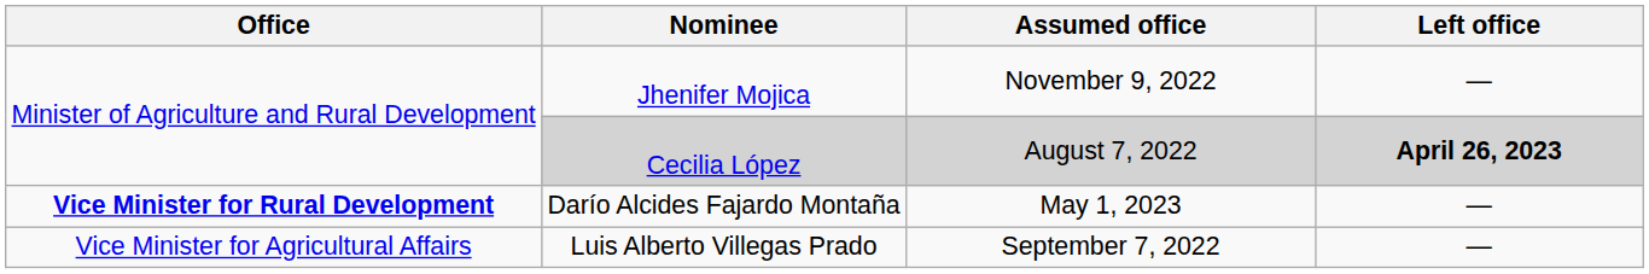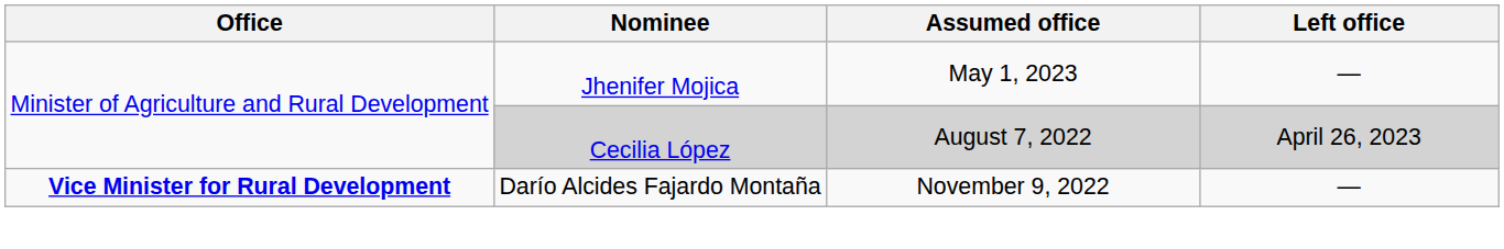Jhenifer Mojica | Assumed office: November 9, 2022 -> May 1, 2023
Cecilia López | Left office: bold -> normal
Darío Alcides Fajardo Montaña | Assumed office: May 1, 2023 -> November 9, 2022
- row: Vice Minister for Agricultural Affairs | Luis Alberto Villegas Prado | September 7, 2022 | —
